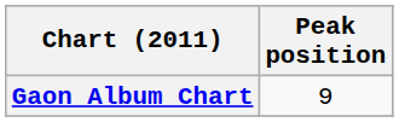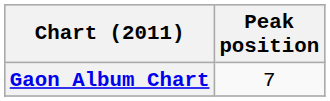Gaon Album Chart | Peak position: 9 -> 7
